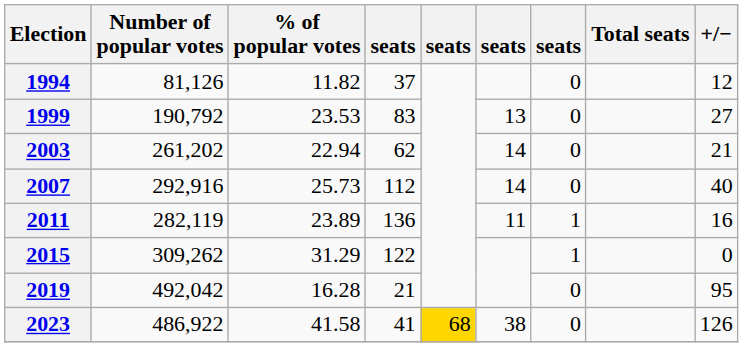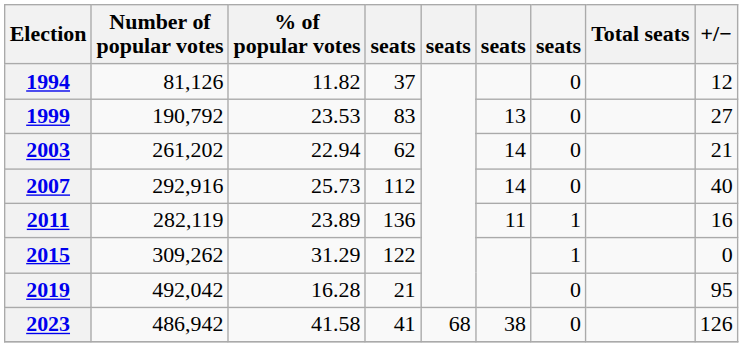2023 | Number of popular votes: 486,922 -> 486,942
2023 | column 5: gold background -> no background
